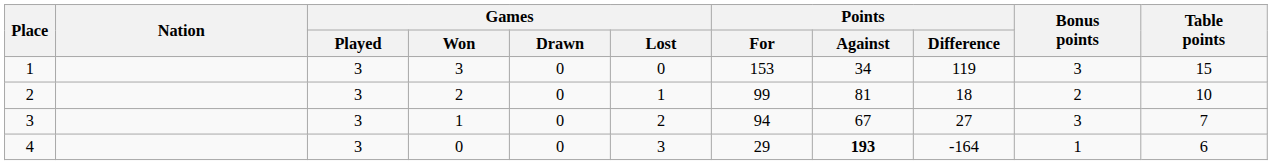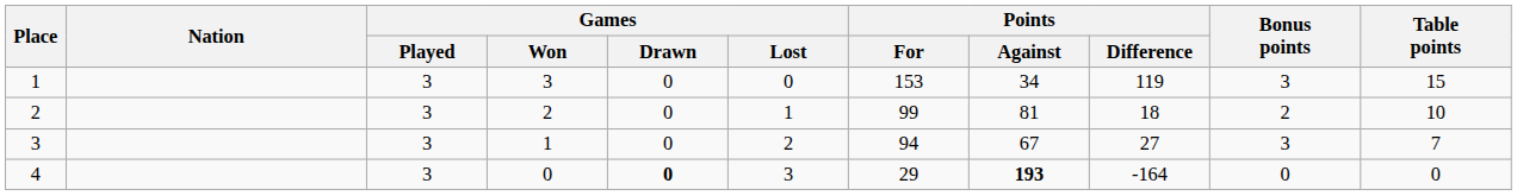4 | Games / Drawn: normal -> bold
4 | Bonus points: 1 -> 0
4 | Table points: 6 -> 0
